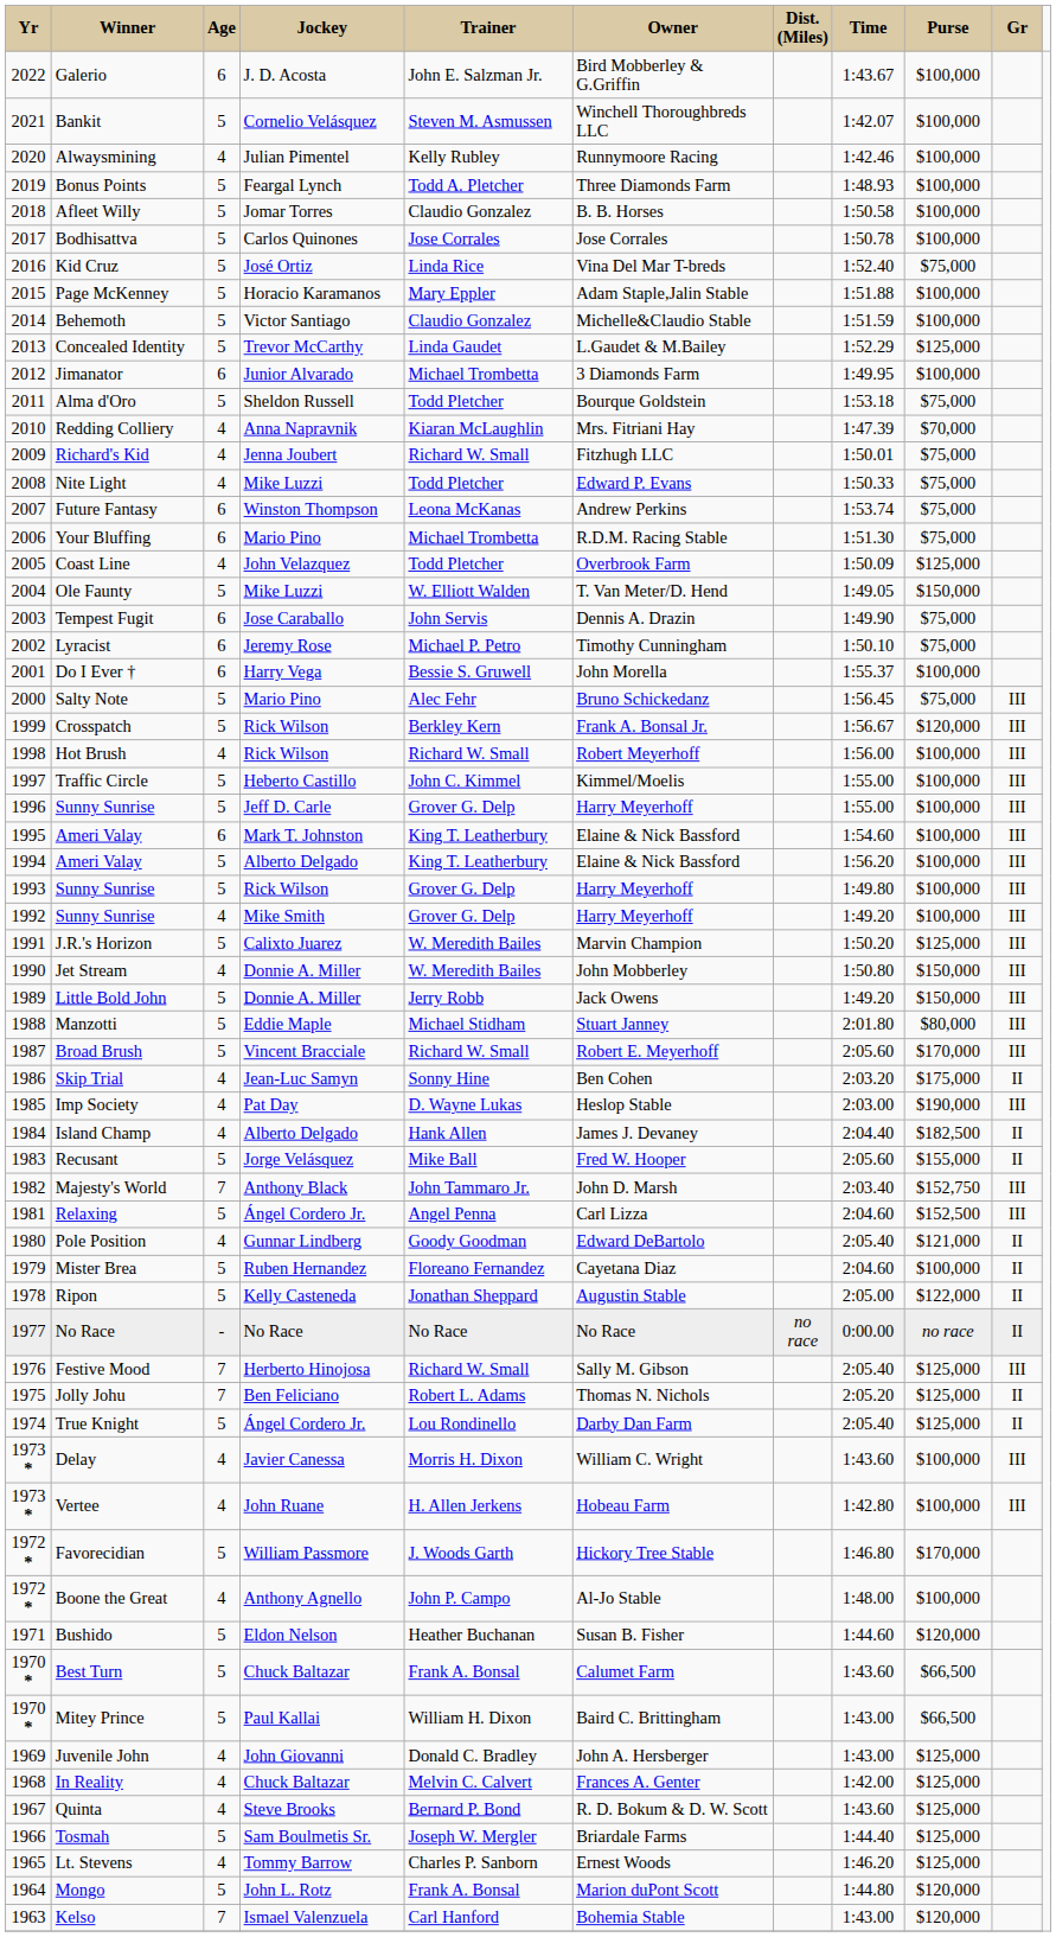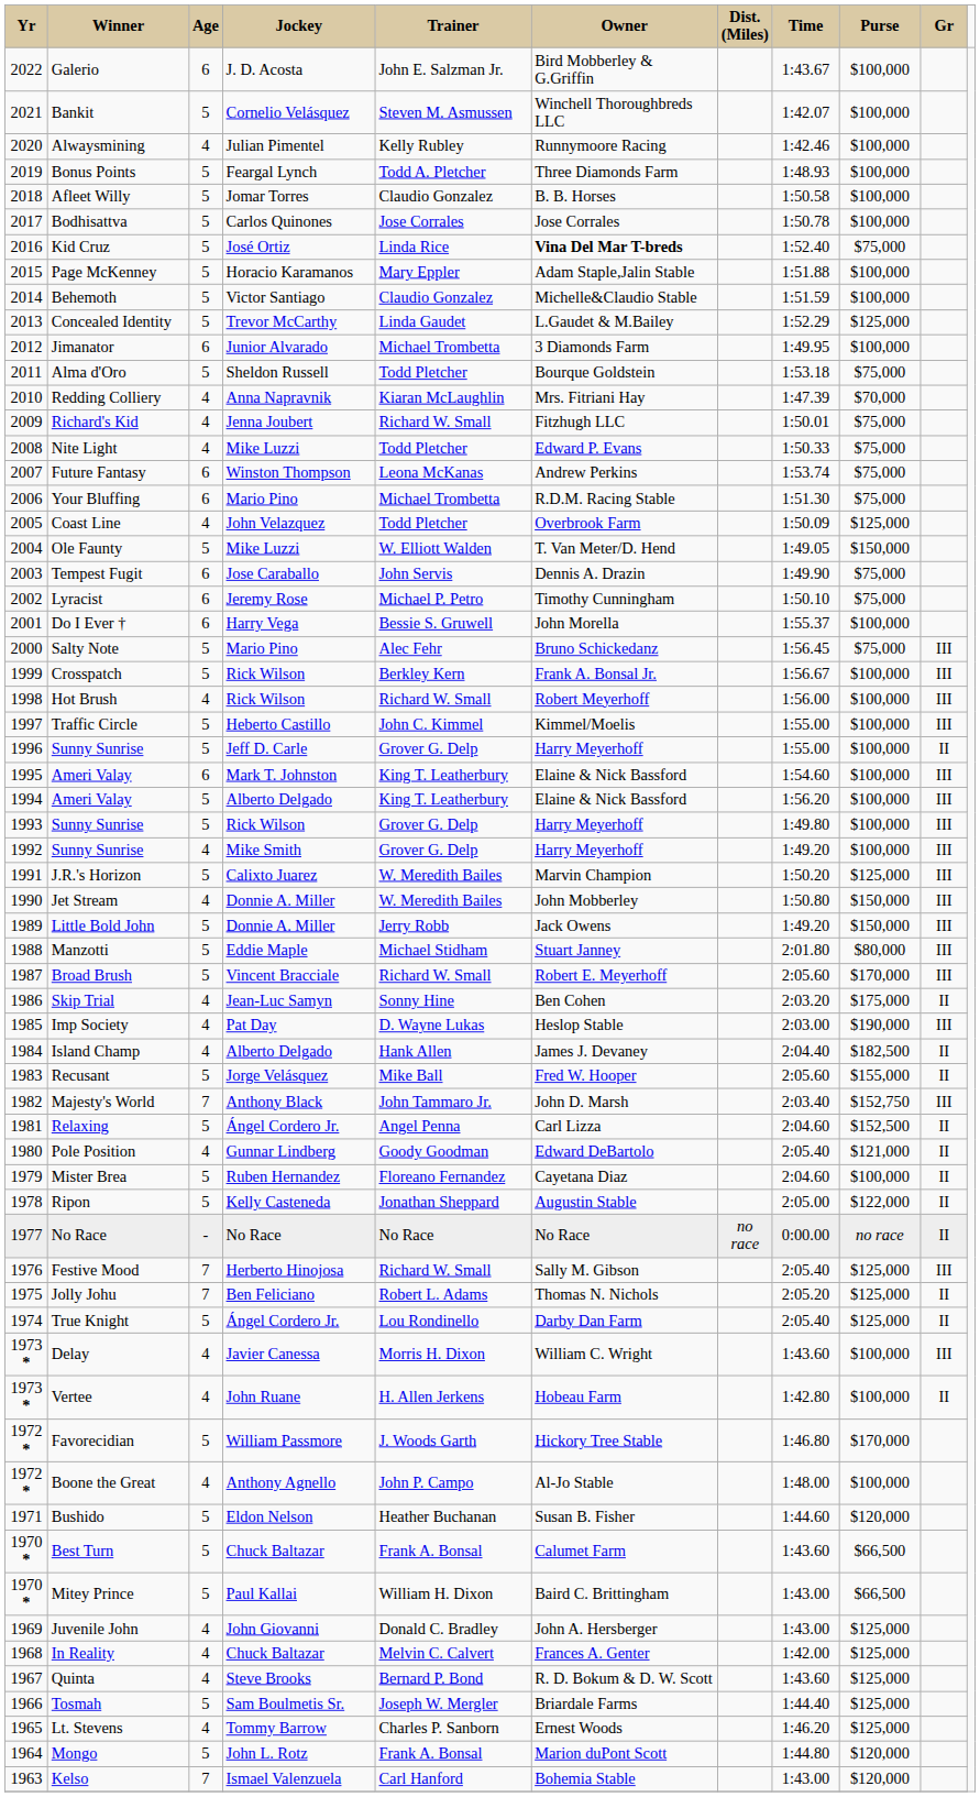Kid Cruz | Owner: normal -> bold
Crosspatch | Purse: $120,000 -> $100,000
1996 / Sunny Sunrise | Gr: III -> II
Relaxing | Gr: III -> II
Vertee | Gr: III -> II
